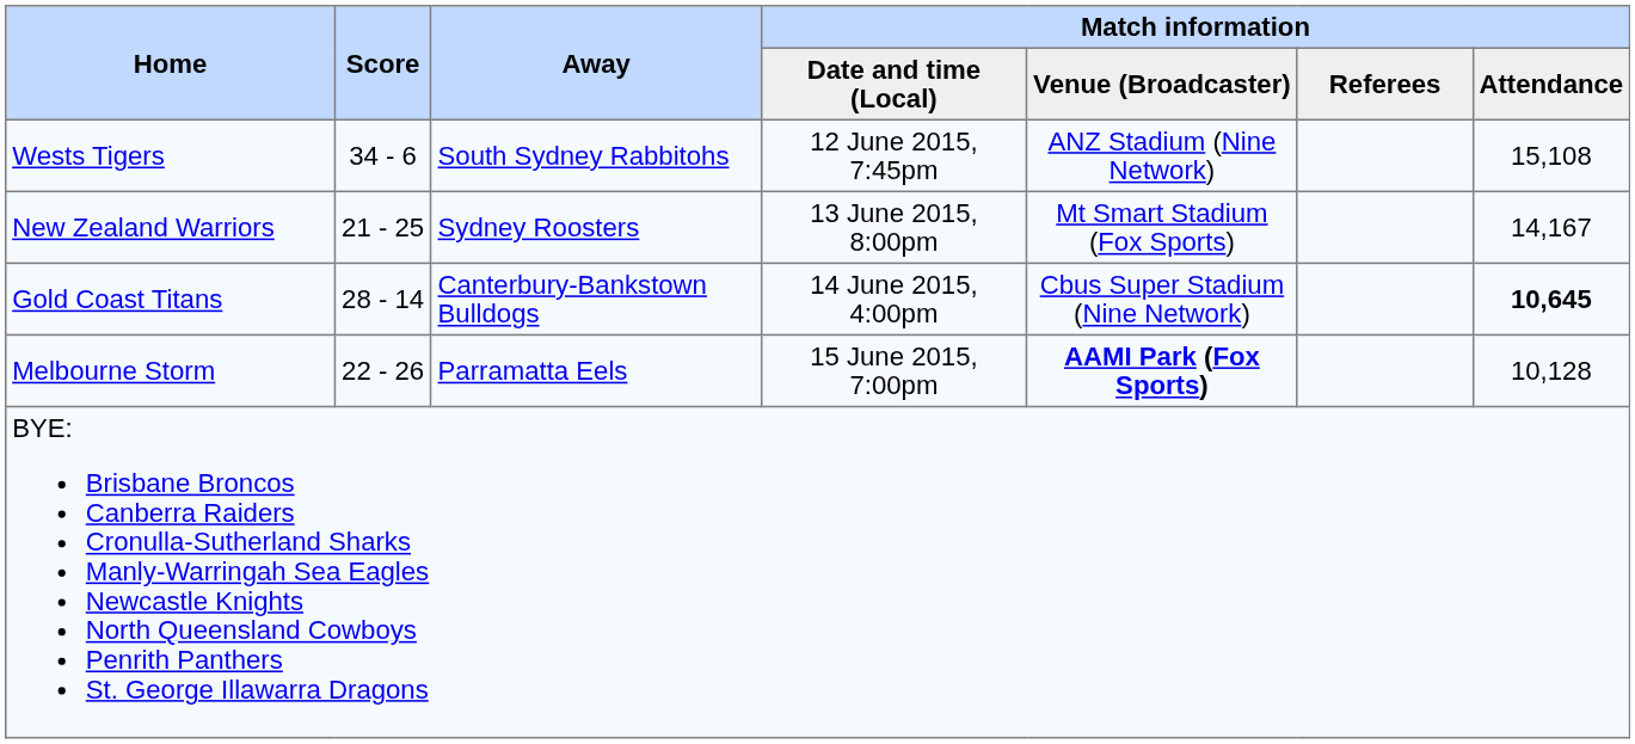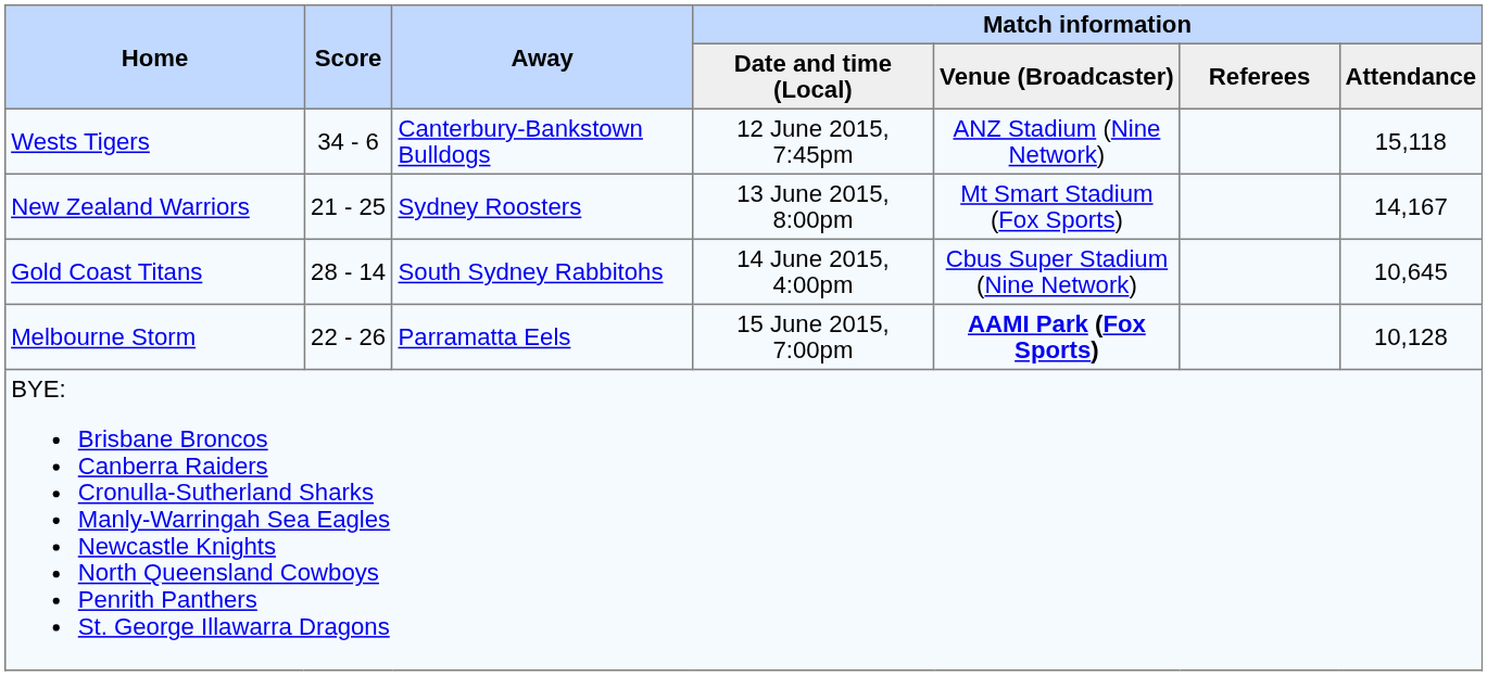Wests Tigers | Away: South Sydney Rabbitohs -> Canterbury-Bankstown Bulldogs
Wests Tigers | Match information / Attendance: 15,108 -> 15,118
Gold Coast Titans | Away: Canterbury-Bankstown Bulldogs -> South Sydney Rabbitohs
Gold Coast Titans | Match information / Attendance: bold -> normal
